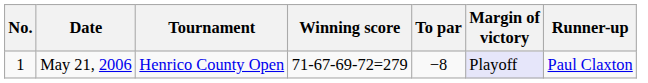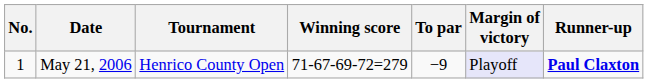May 21, 2006 | To par: −8 -> −9
May 21, 2006 | Runner-up: normal -> bold
